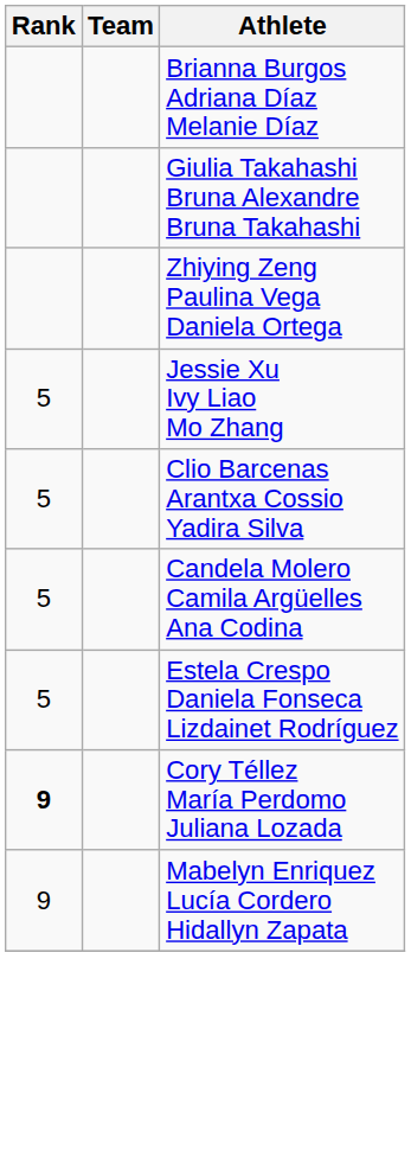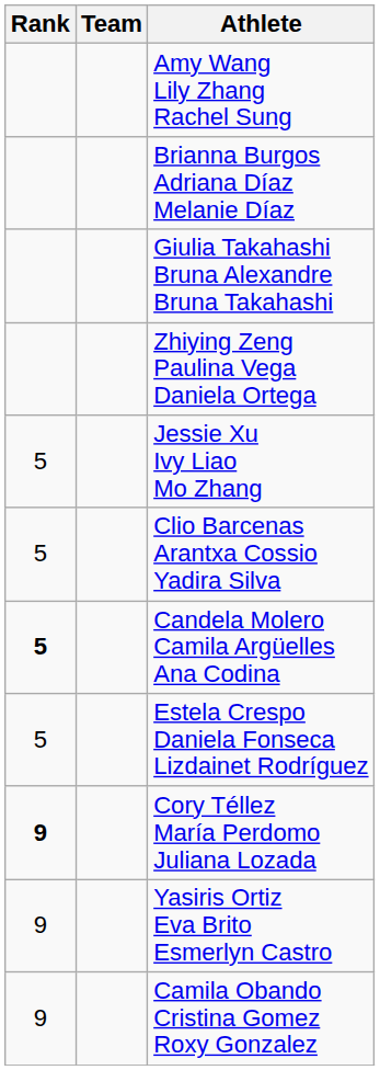+ row: Amy Wang Lily Zhang Rachel Sung
Candela Molero Camila Argüelles Ana Codina | Rank: normal -> bold
+ row: 9 | Yasiris Ortiz Eva Brito Esmerlyn Castro
- row: 9 | Mabelyn Enriquez Lucía Cordero Hidallyn Zapata
+ row: 9 | Camila Obando Cristina Gomez Roxy Gonzalez
